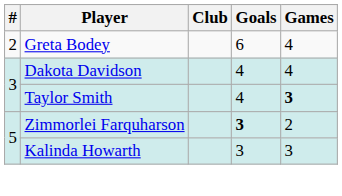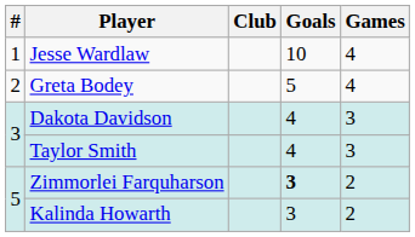+ row: 1 | Jesse Wardlaw | 10 | 4
Greta Bodey | Goals: 6 -> 5
Dakota Davidson | Games: 4 -> 3
Taylor Smith | Games: bold -> normal
Kalinda Howarth | Games: 3 -> 2
